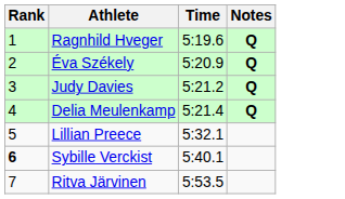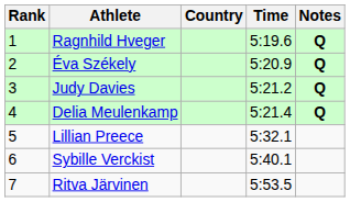+ column: Country
Sybille Verckist | Rank: bold -> normal
